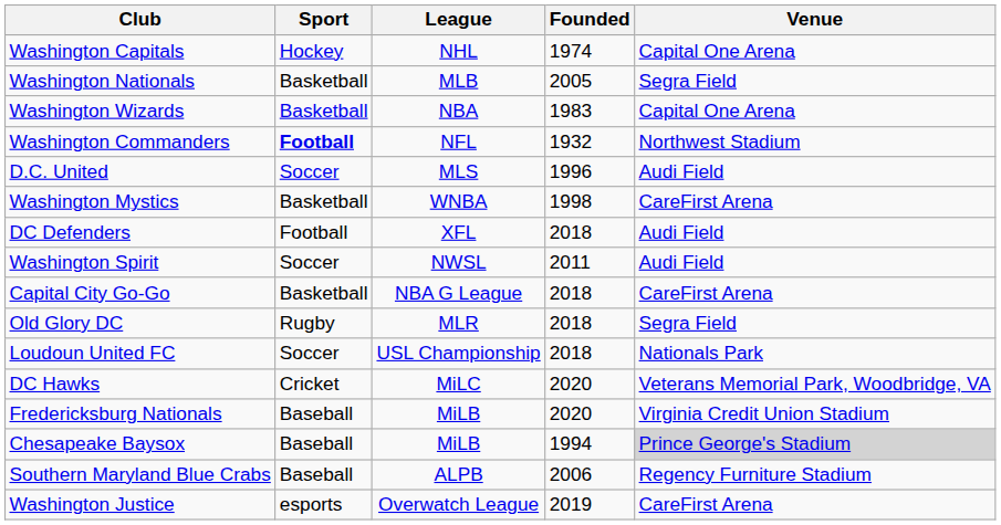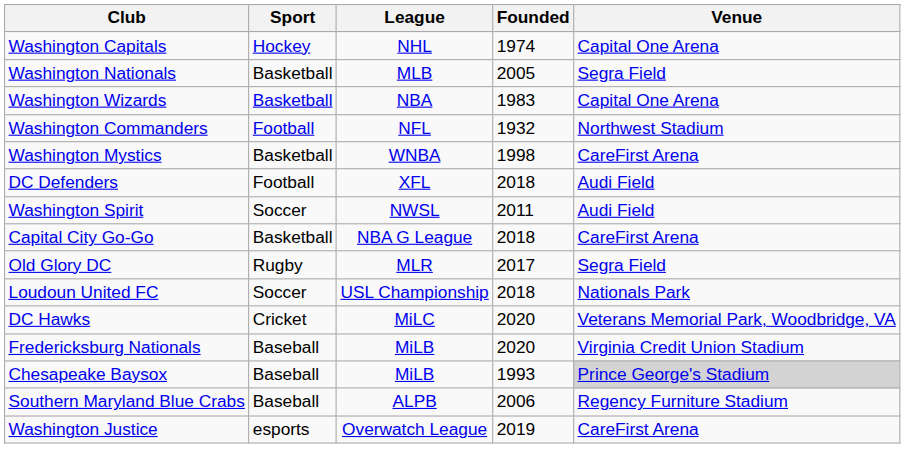Washington Commanders | Sport: bold -> normal
- row: D.C. United | Soccer | MLS | 1996 | Audi Field
Old Glory DC | Founded: 2018 -> 2017
Chesapeake Baysox | Founded: 1994 -> 1993
